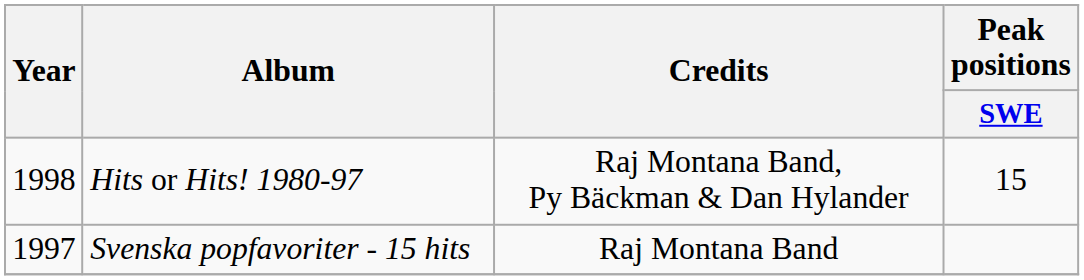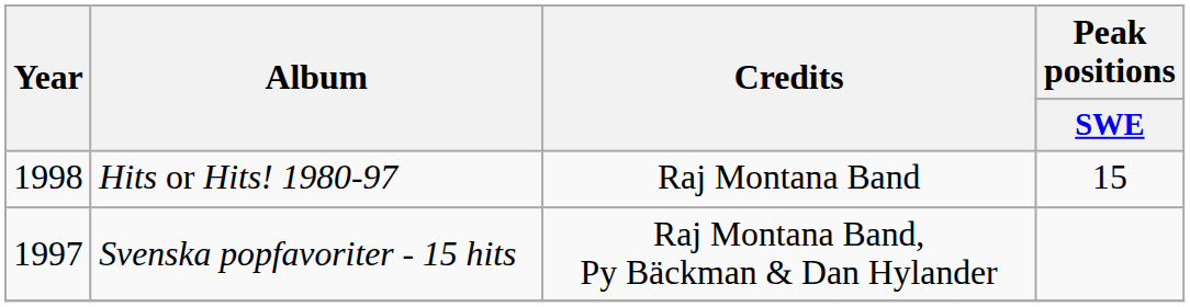Hits or Hits! 1980-97 | Credits: Raj Montana Band, Py Bäckman & Dan Hylander -> Raj Montana Band
Svenska popfavoriter - 15 hits | Credits: Raj Montana Band -> Raj Montana Band, Py Bäckman & Dan Hylander
